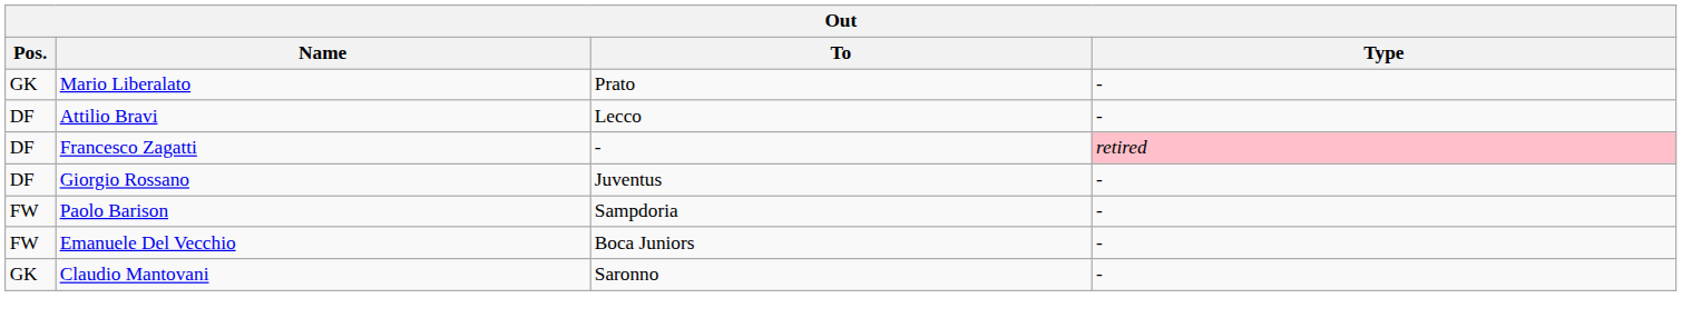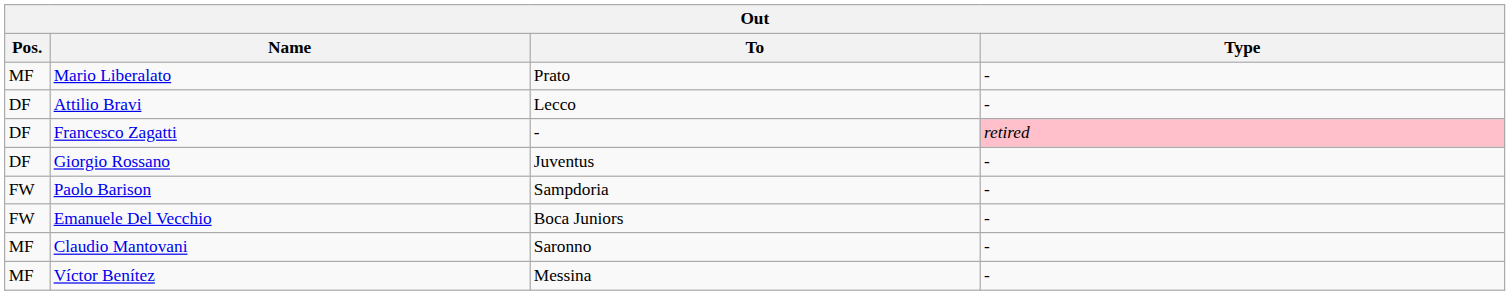Mario Liberalato | Pos.: GK -> MF
Claudio Mantovani | Pos.: GK -> MF
+ row: MF | Víctor Benítez | Messina | -
